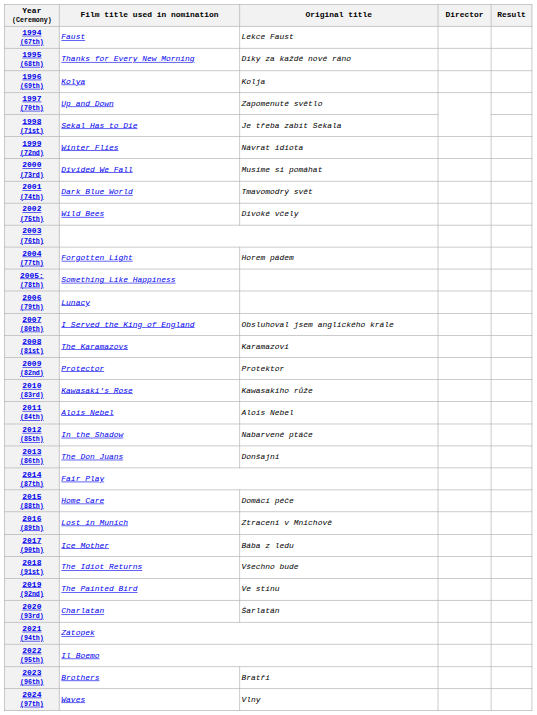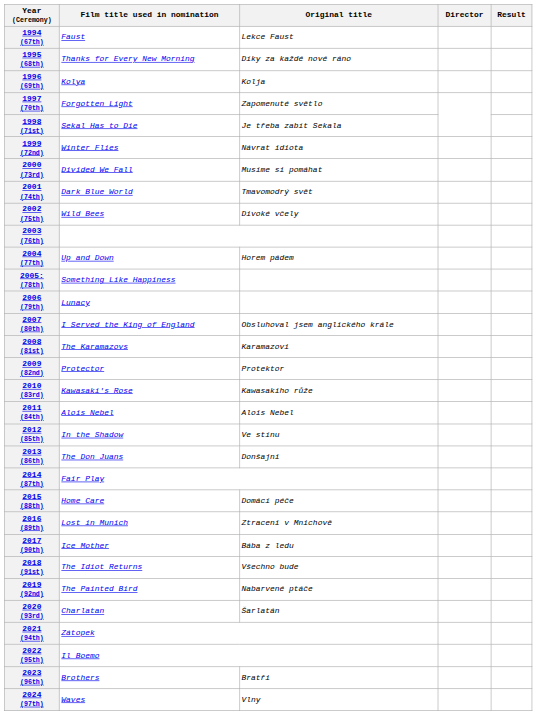1997 (70th) | Film title used in nomination: Up and Down -> Forgotten Light
2004 (77th) | Film title used in nomination: Forgotten Light -> Up and Down
2012 (85th) | Original title: Nabarvené ptáče -> Ve stínu
2019 (92nd) | Original title: Ve stínu -> Nabarvené ptáče
